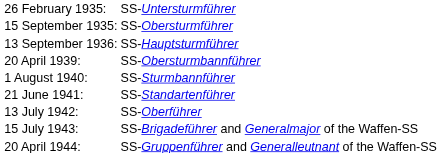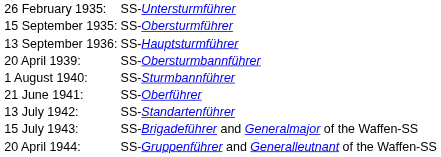21 June 1941: | column 2: SS-Standartenführer -> SS-Oberführer
13 July 1942: | column 2: SS-Oberführer -> SS-Standartenführer
